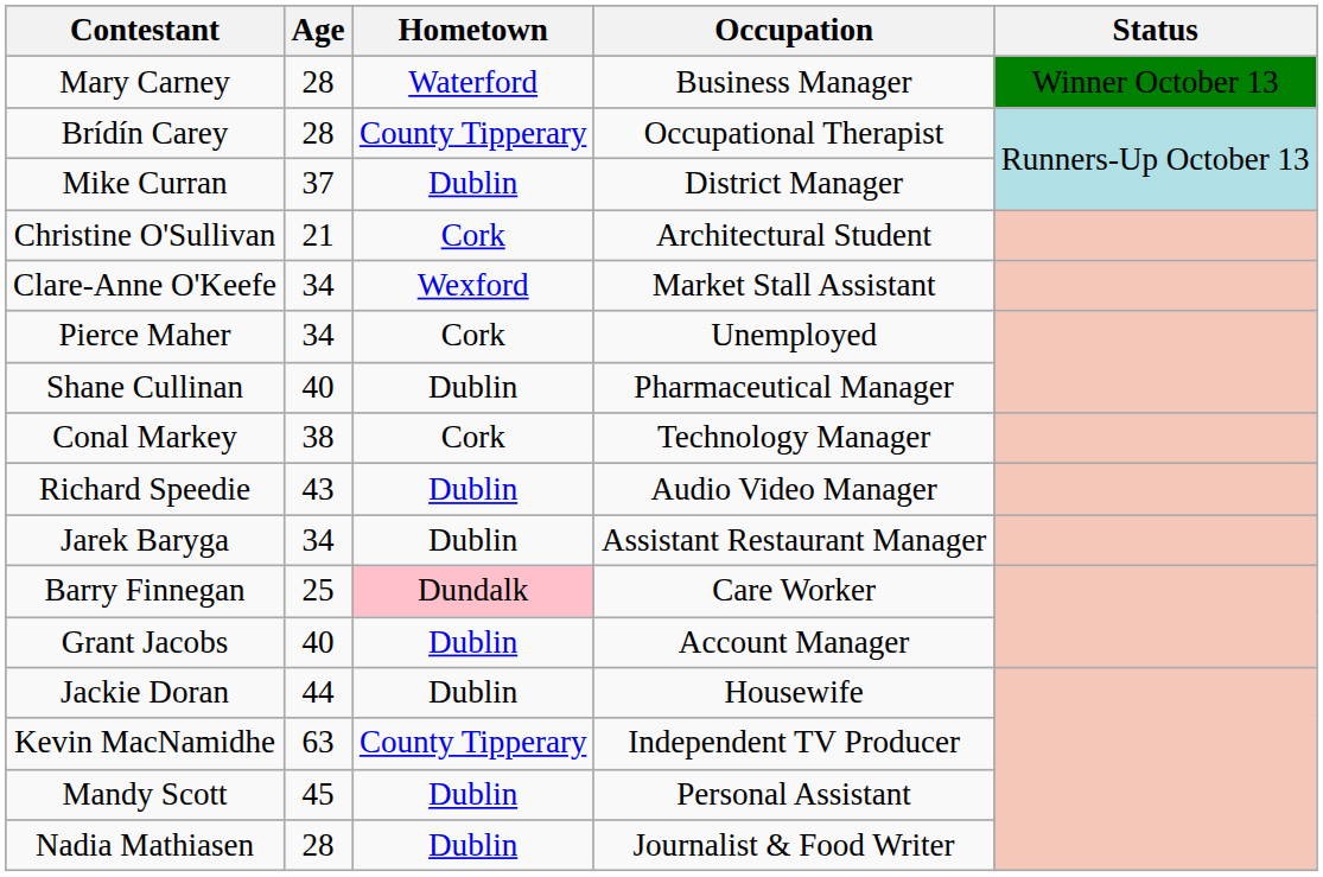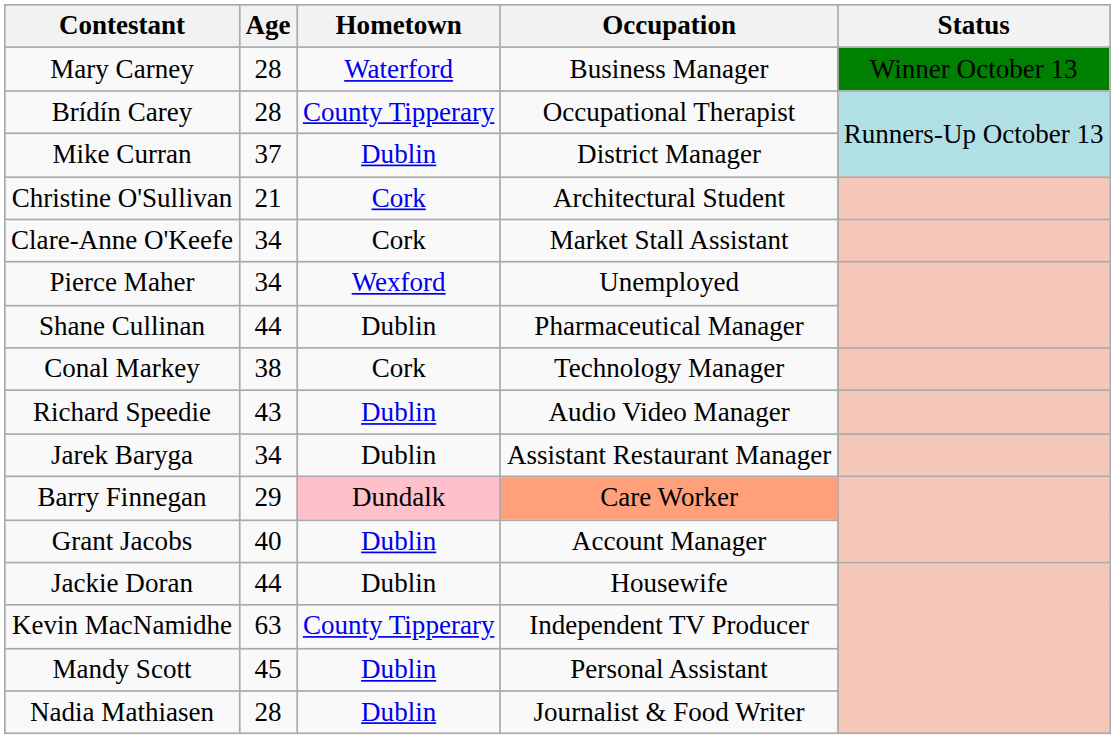Clare-Anne O'Keefe | Hometown: Wexford -> Cork
Pierce Maher | Hometown: Cork -> Wexford
Shane Cullinan | Age: 40 -> 44
Barry Finnegan | Age: 25 -> 29
Barry Finnegan | Occupation: no background -> lightsalmon background
